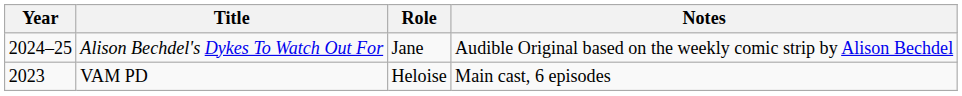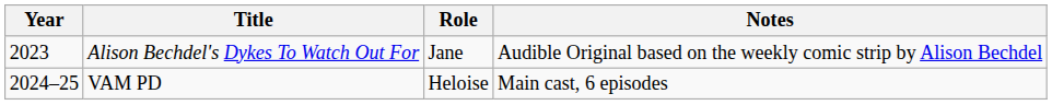Alison Bechdel's Dykes To Watch Out For | Year: 2024–25 -> 2023
VAM PD | Year: 2023 -> 2024–25
